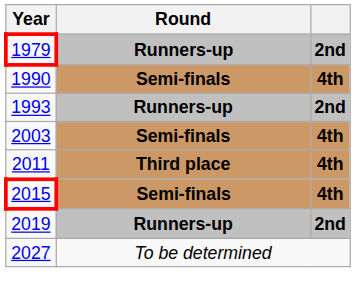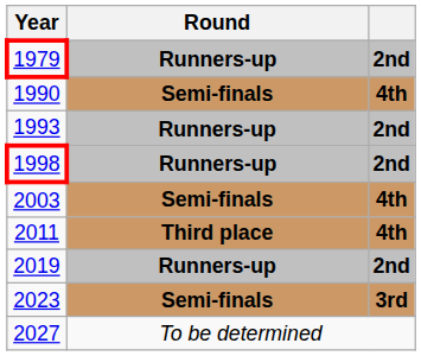+ row: 1998 | Runners-up | 2nd
- row: 2015 | Semi-finals | 4th
+ row: 2023 | Semi-finals | 3rd
